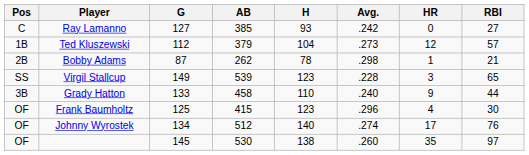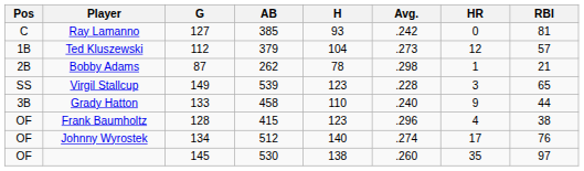Ray Lamanno | RBI: 27 -> 81
Frank Baumholtz | G: 125 -> 128
Frank Baumholtz | RBI: 30 -> 38
